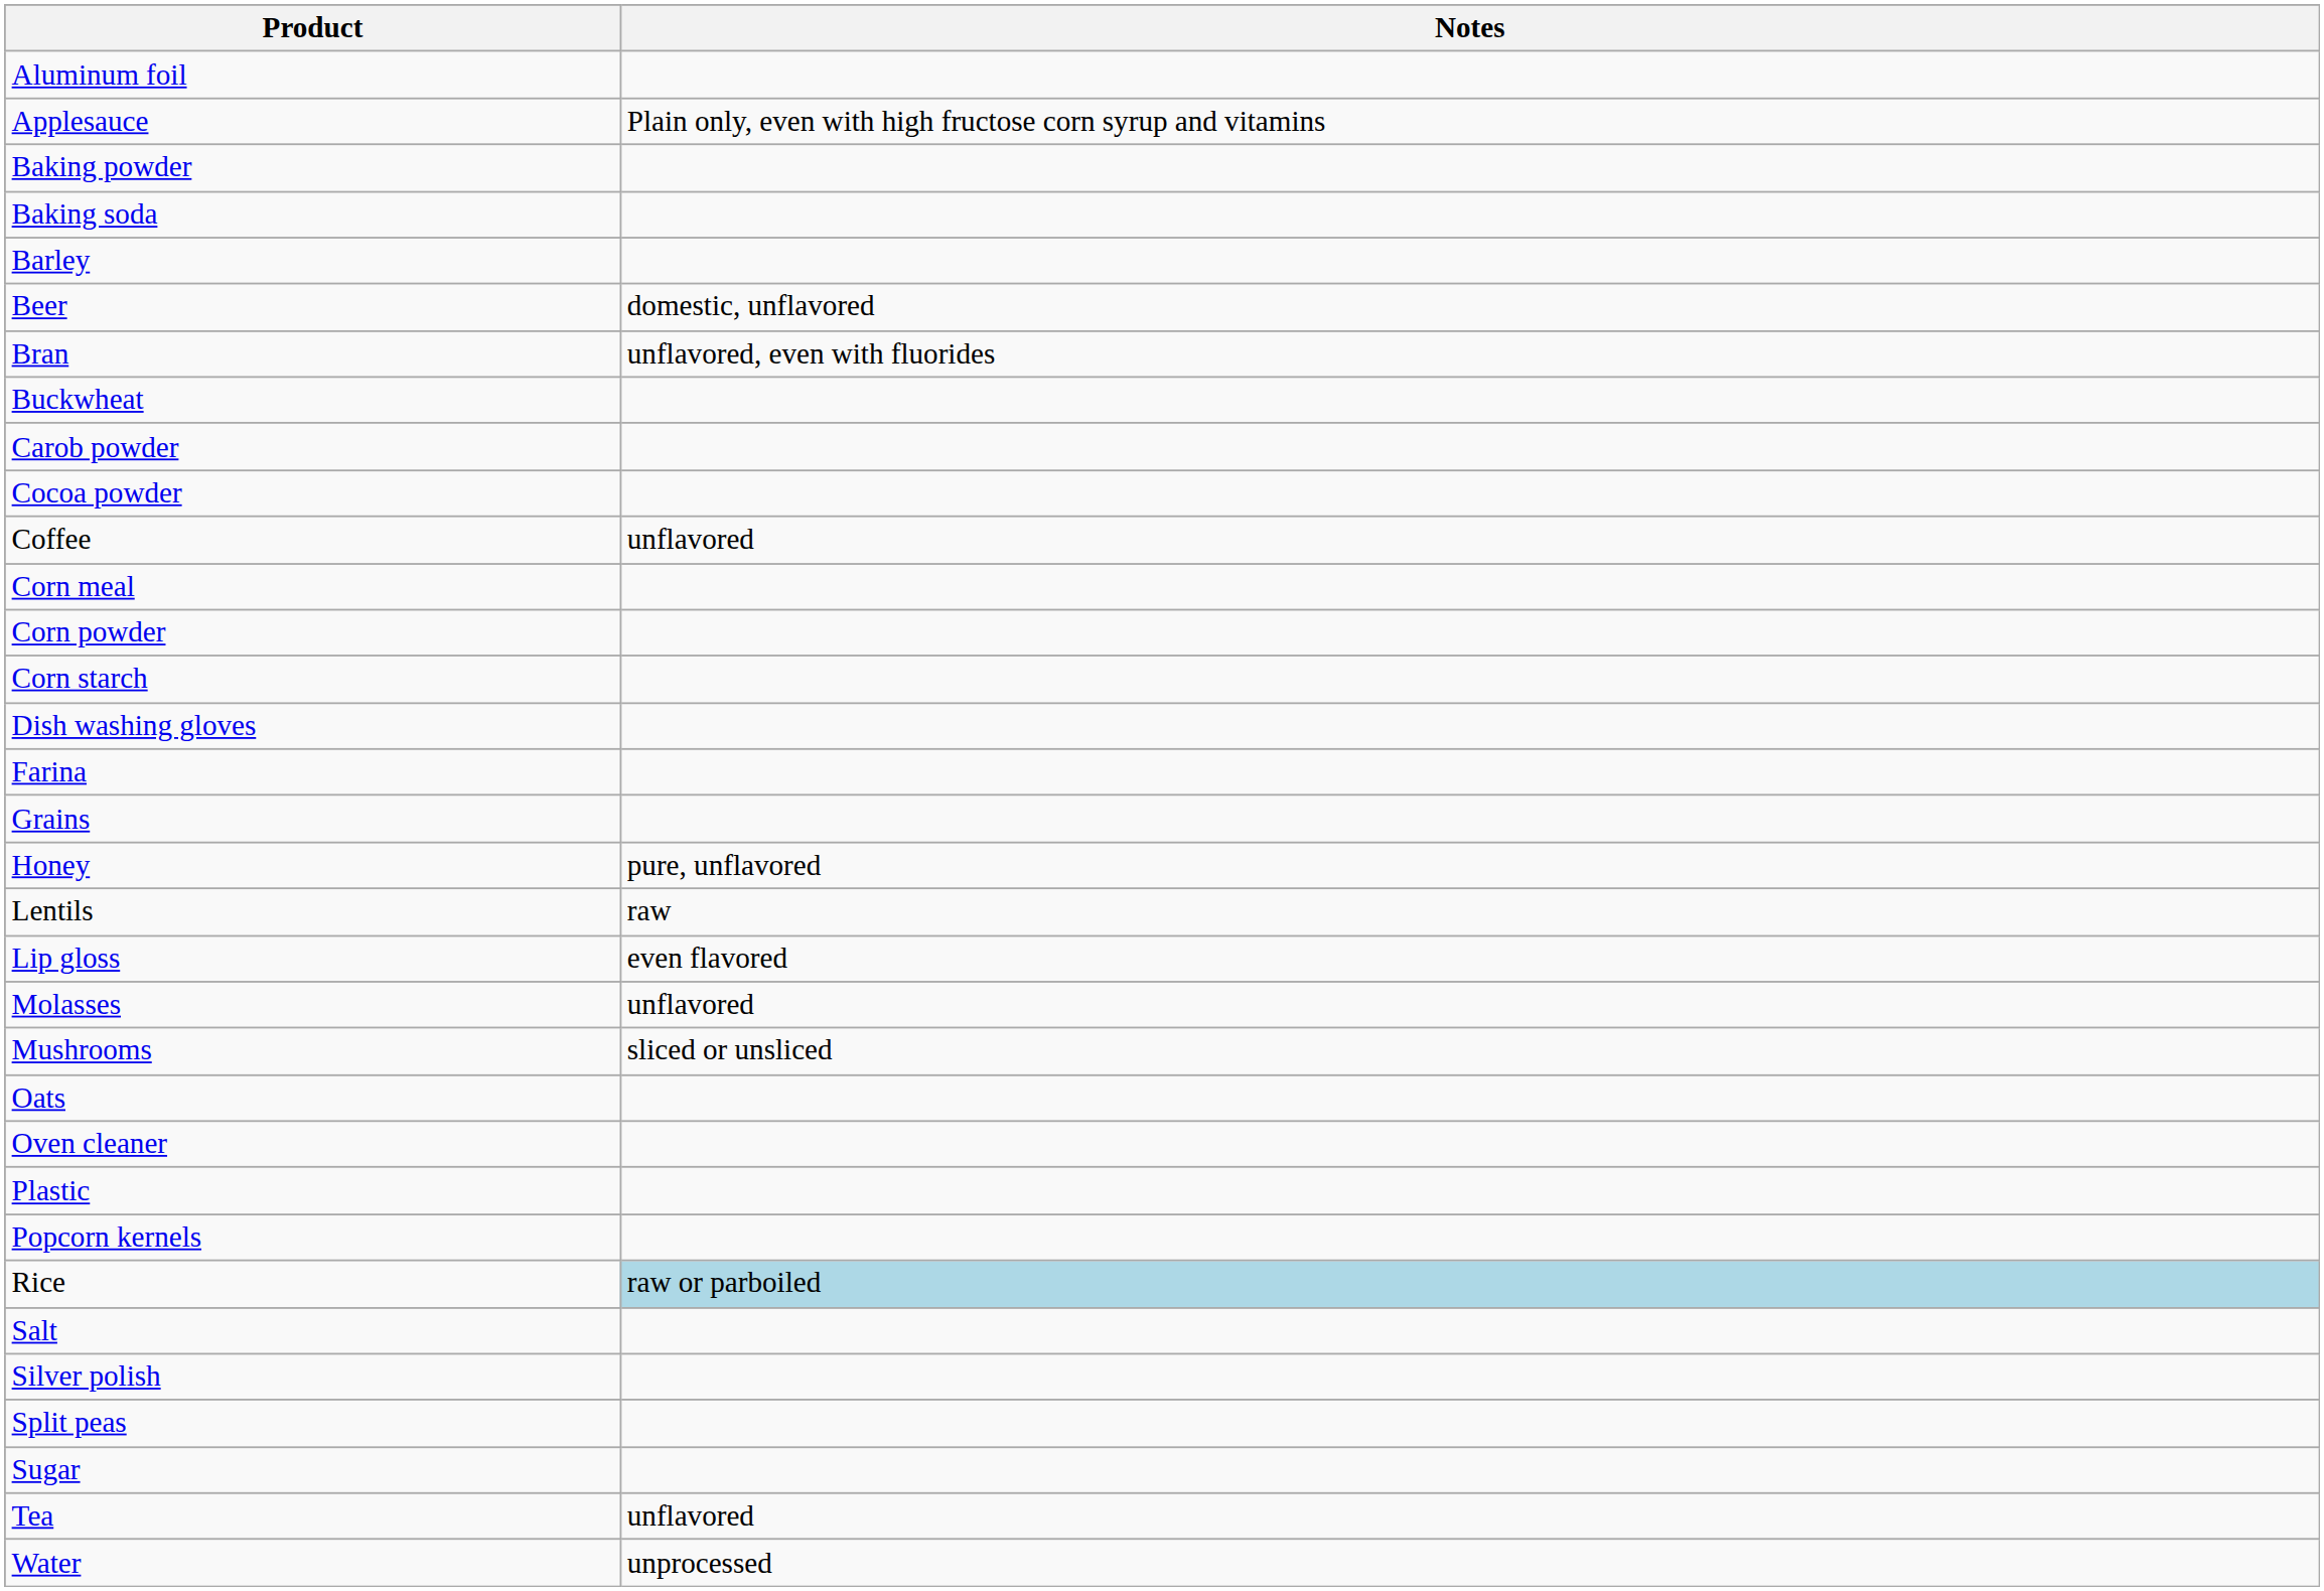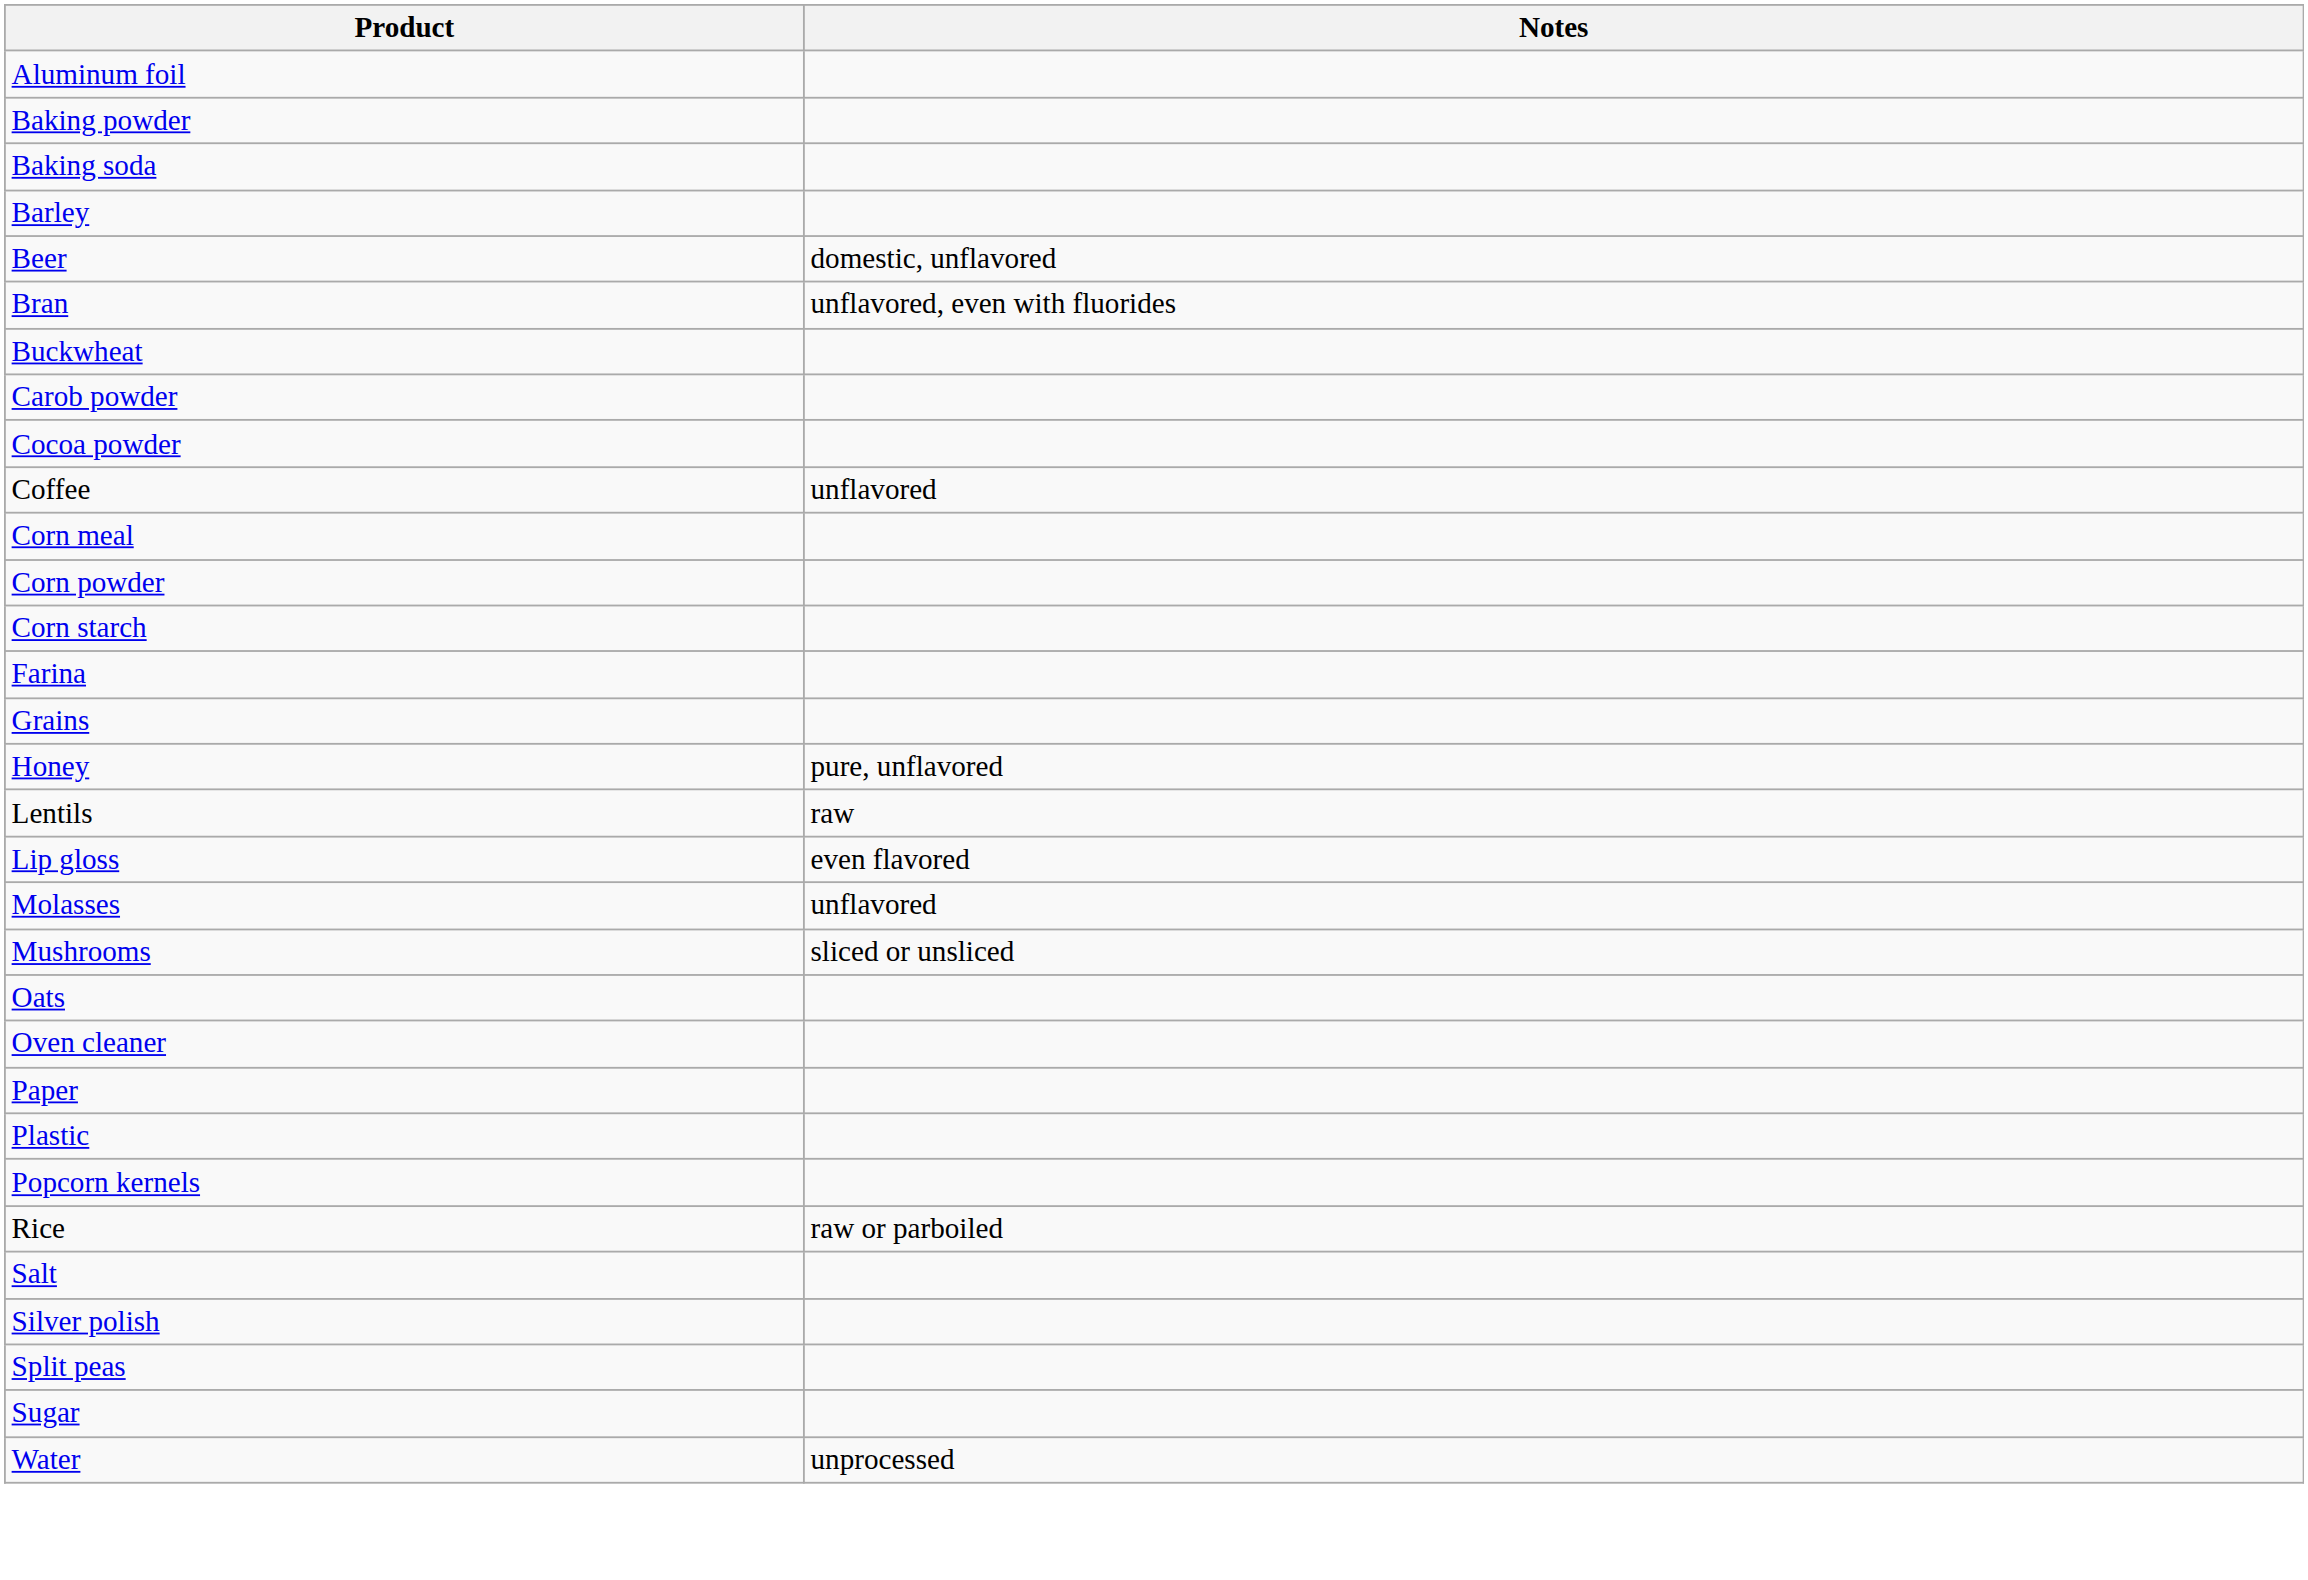- row: Applesauce | Plain only, even with high fructose corn syrup and vitamins
- row: Dish washing gloves
+ row: Paper
Rice | Notes: lightblue background -> no background
- row: Tea | unflavored
